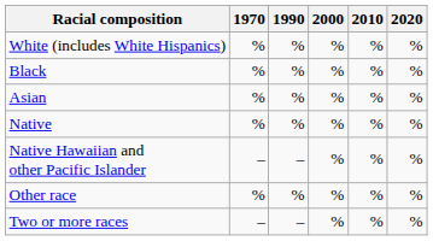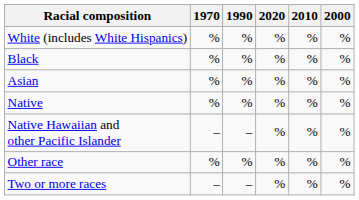columns swapped: 2000 <-> 2020
